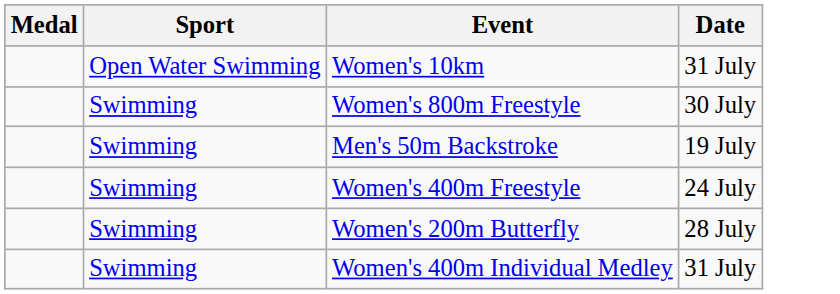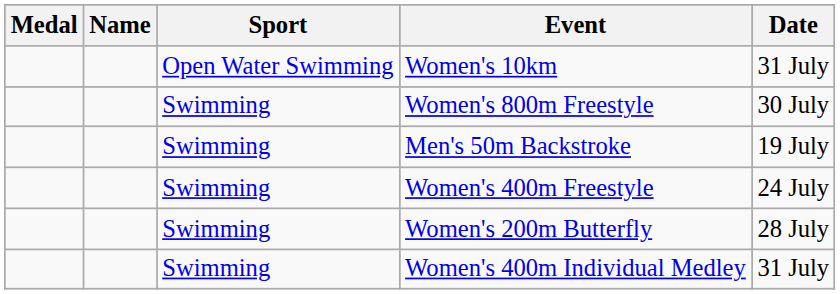+ column: Name
